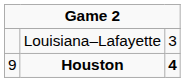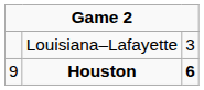Houston | column 3: 4 -> 6
